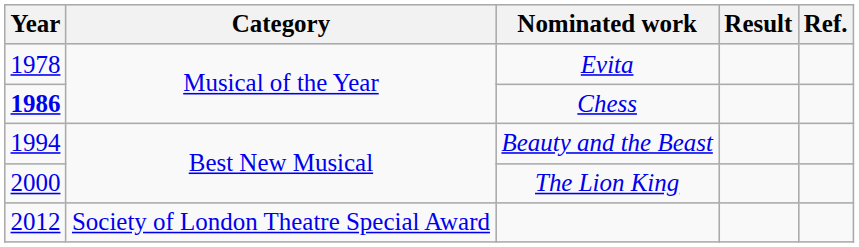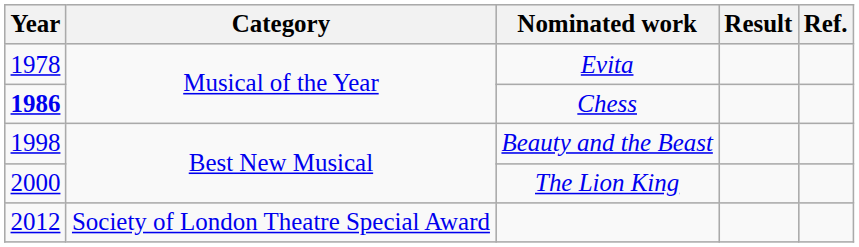Beauty and the Beast | Year: 1994 -> 1998
